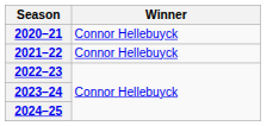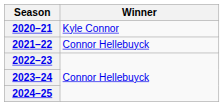2020–21 | Winner: Connor Hellebuyck -> Kyle Connor
